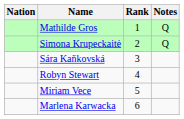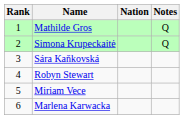columns swapped: Rank <-> Nation
